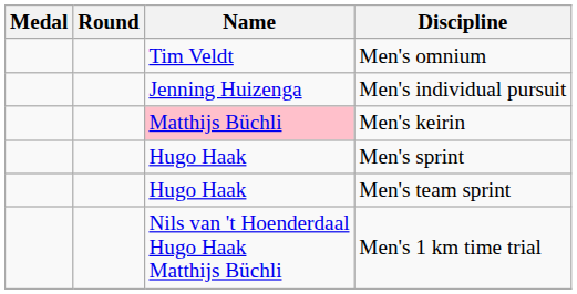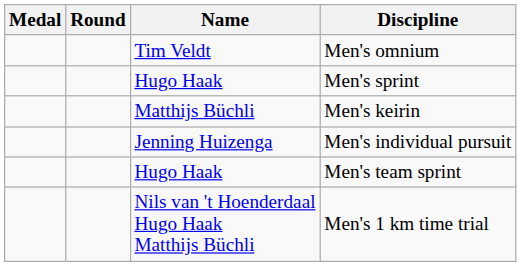rows swapped: Men's individual pursuit <-> Men's sprint
Men's keirin | Name: pink background -> no background
